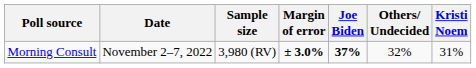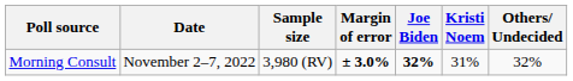columns swapped: Kristi Noem <-> Others/ Undecided
Morning Consult | Joe Biden: 37% -> 32%
